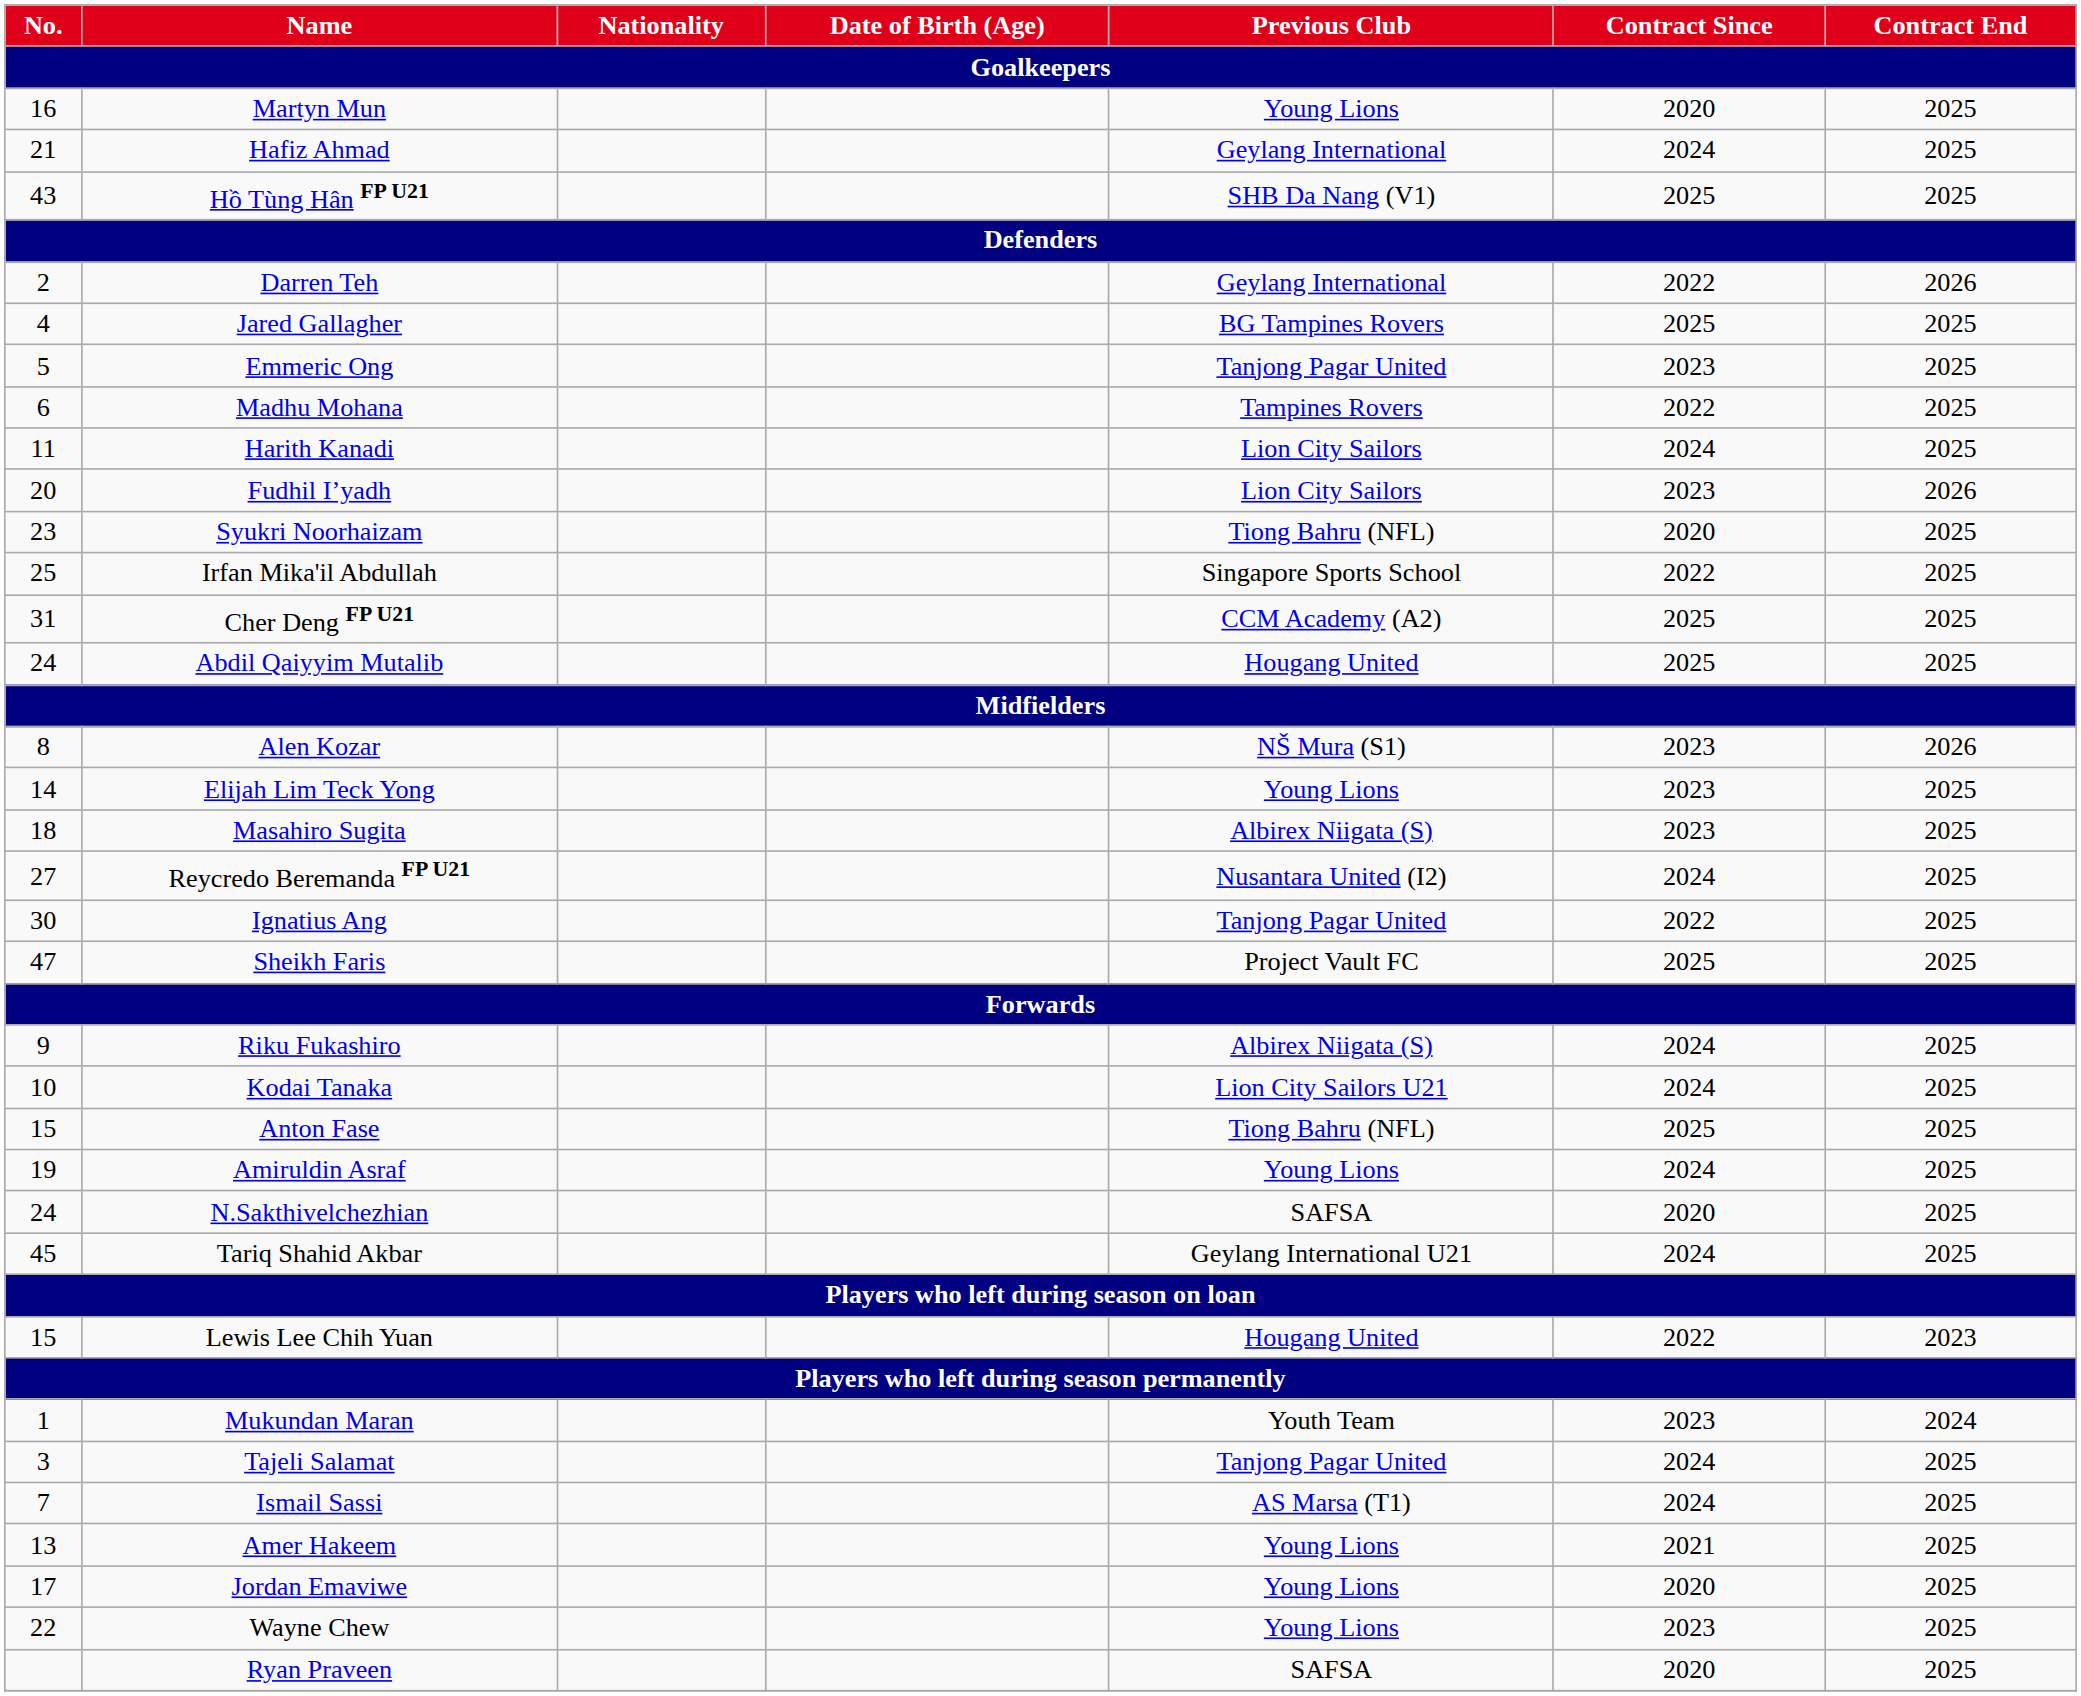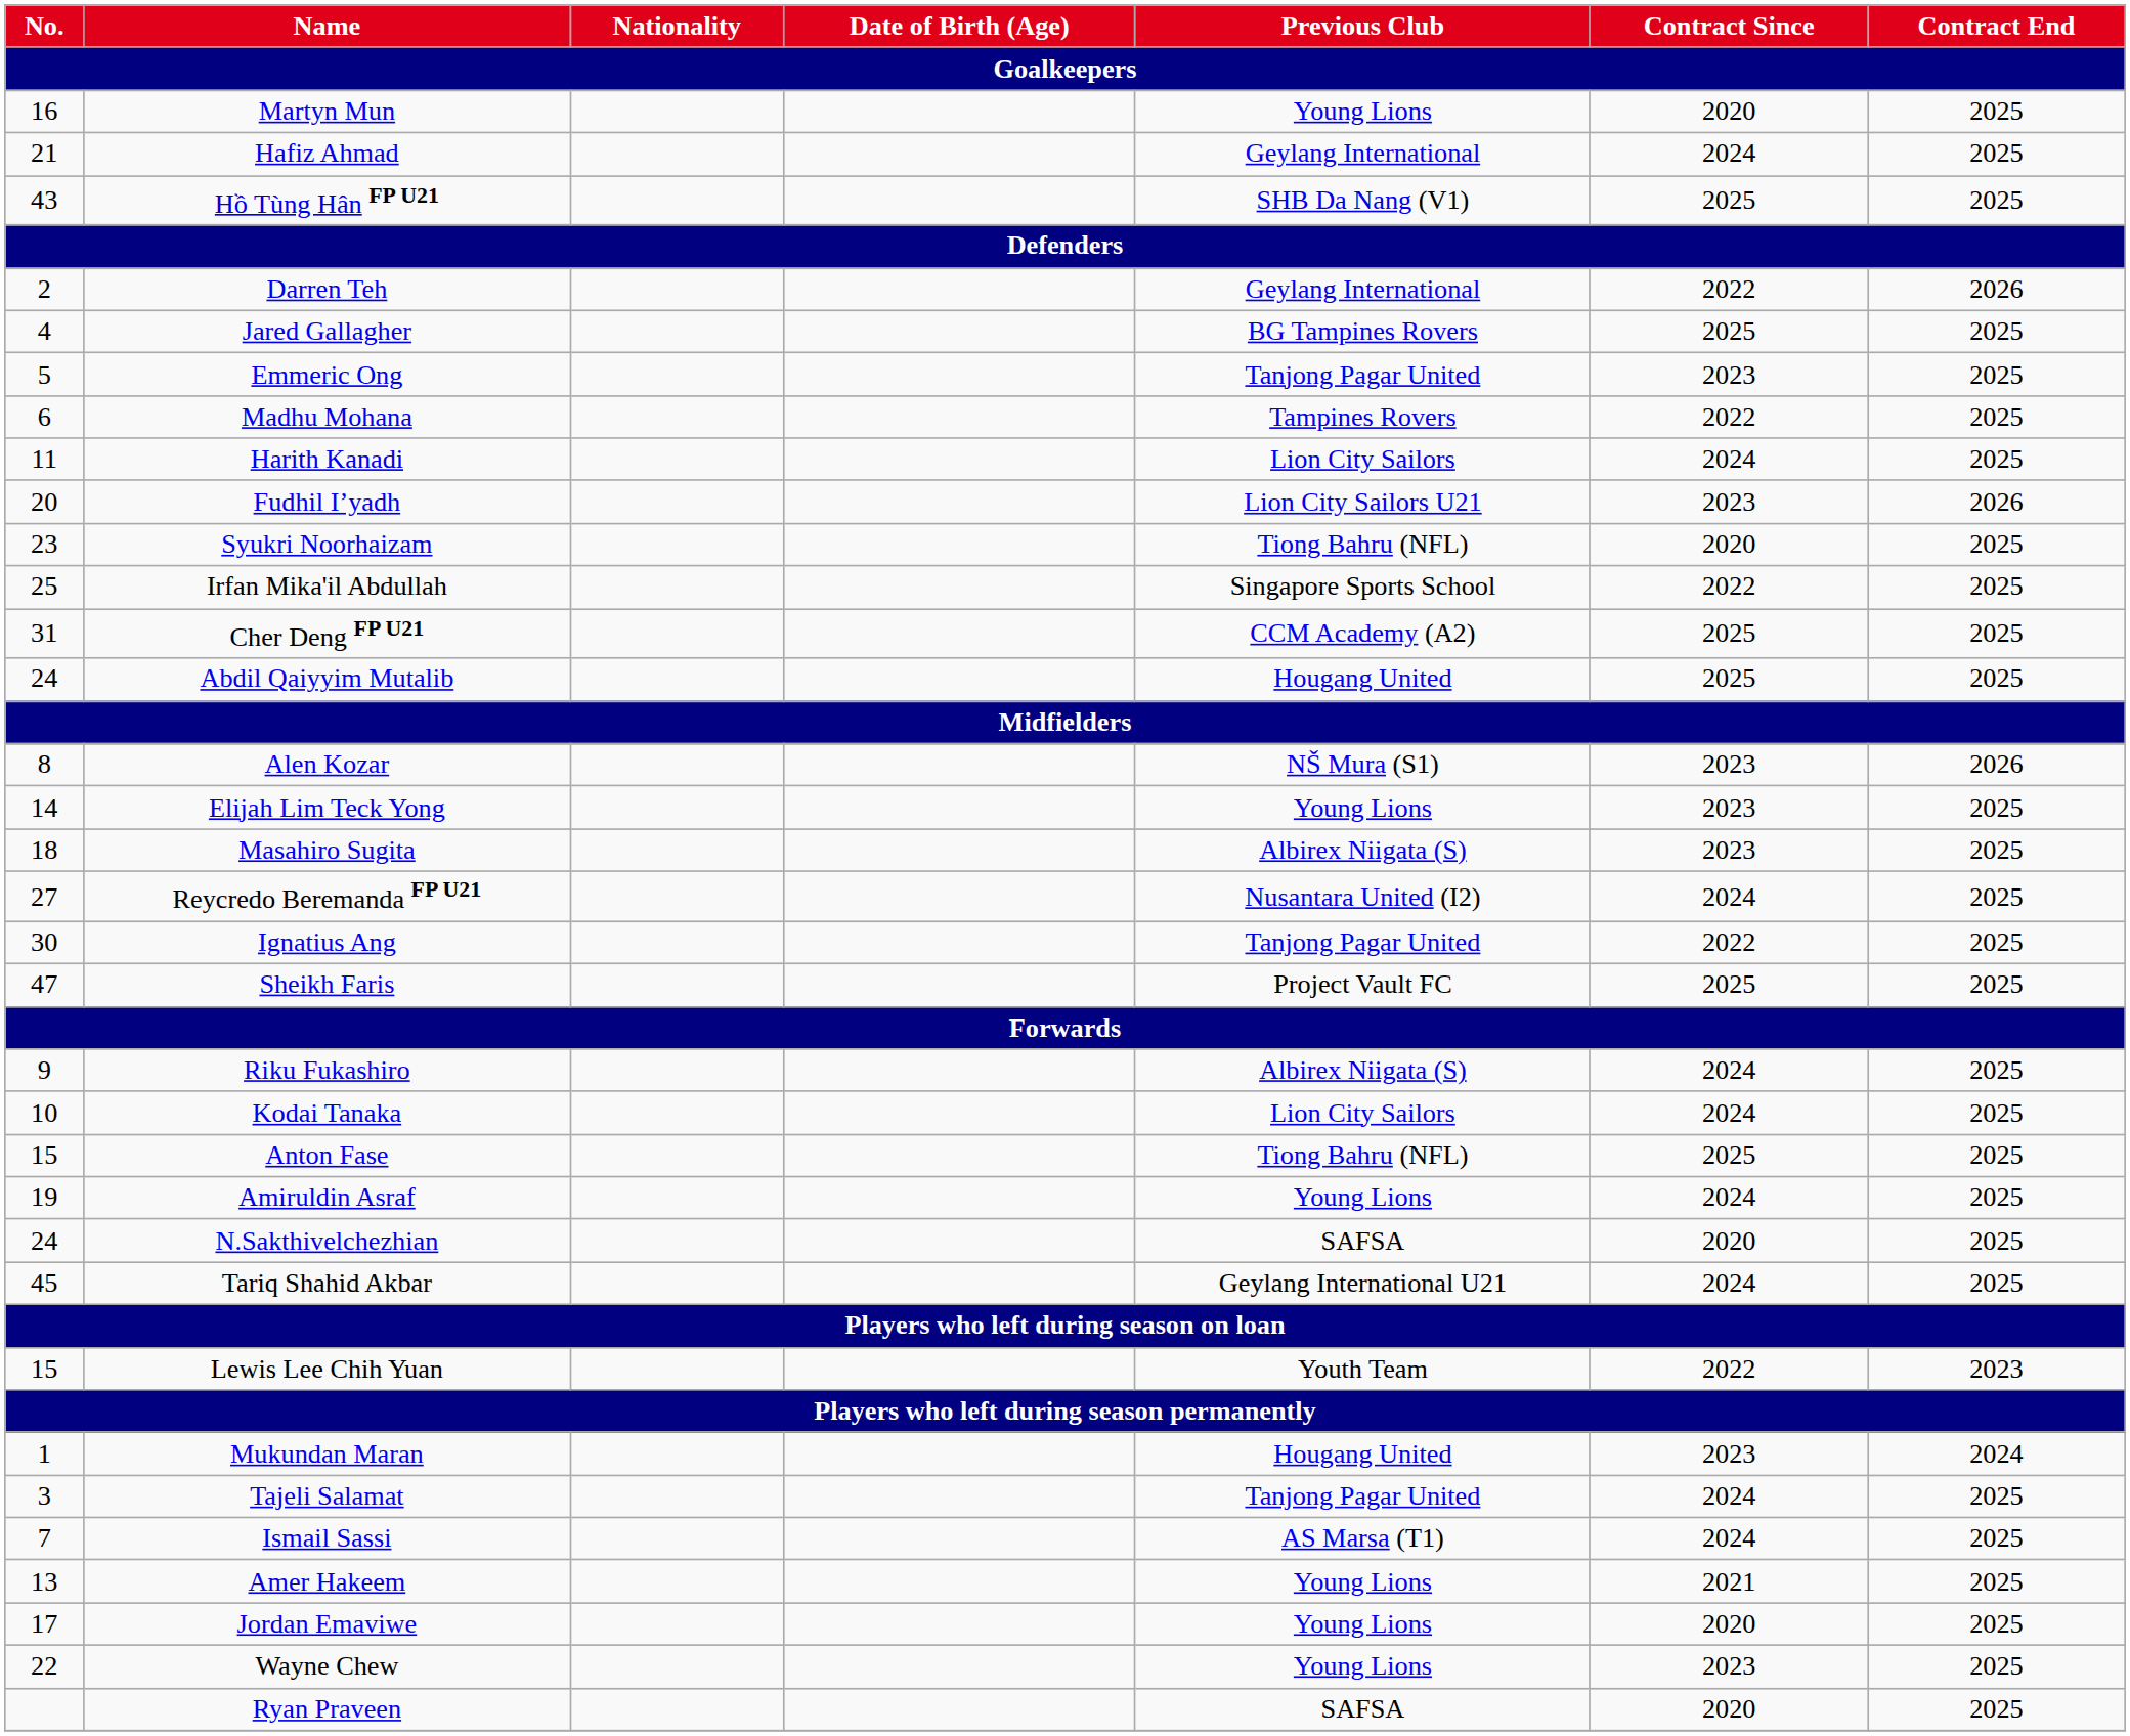Fudhil I’yadh | Previous Club: Lion City Sailors -> Lion City Sailors U21
Kodai Tanaka | Previous Club: Lion City Sailors U21 -> Lion City Sailors
Lewis Lee Chih Yuan | Previous Club: Hougang United -> Youth Team
Mukundan Maran | Previous Club: Youth Team -> Hougang United
